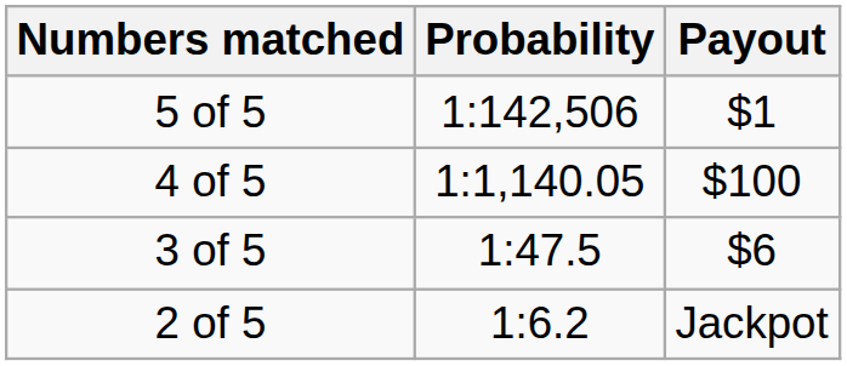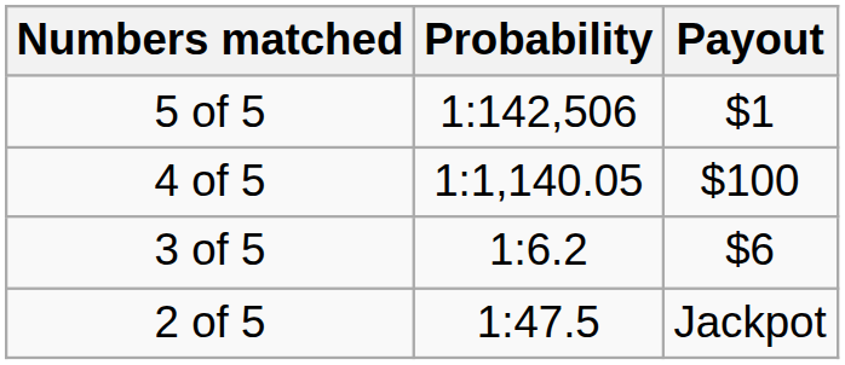3 of 5 | Probability: 1:47.5 -> 1:6.2
2 of 5 | Probability: 1:6.2 -> 1:47.5
